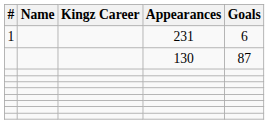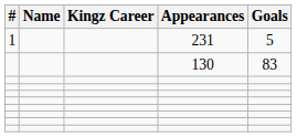231 | Goals: 6 -> 5
130 | Goals: 87 -> 83
